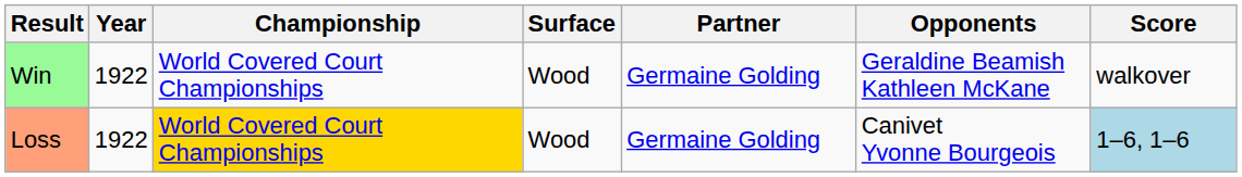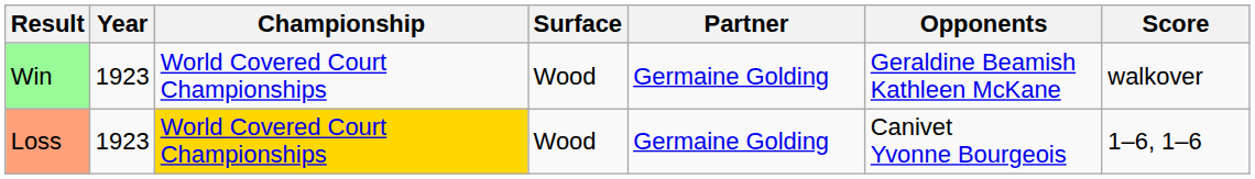Win | Year: 1922 -> 1923
Loss | Year: 1922 -> 1923
Loss | Score: lightblue background -> no background
